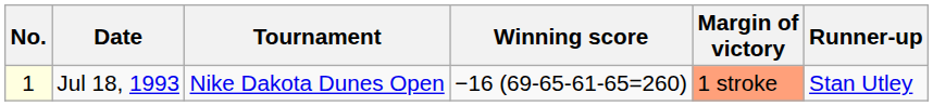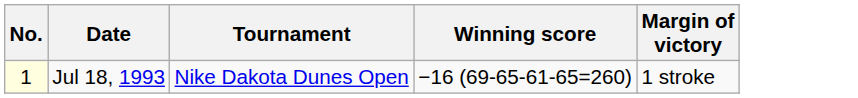- column: Runner-up | Stan Utley
Jul 18, 1993 | Margin of victory: lightsalmon background -> no background
